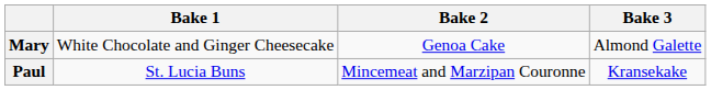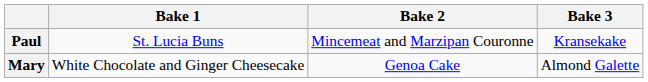rows swapped: Mary <-> Paul
